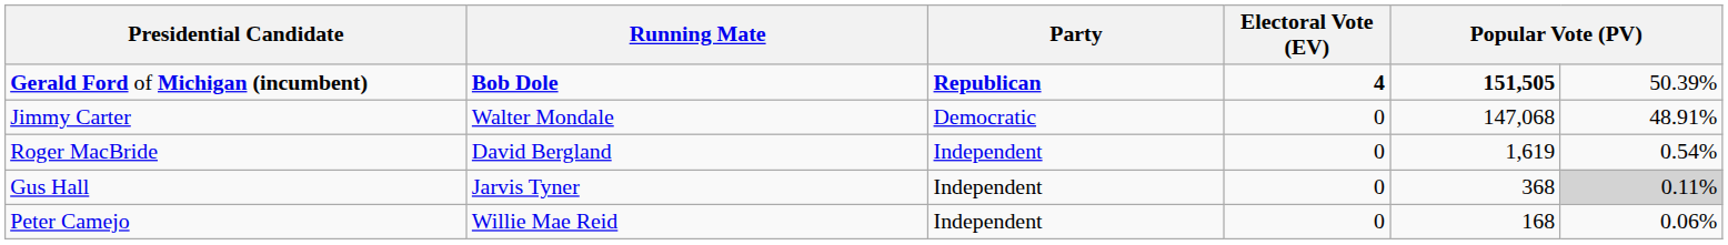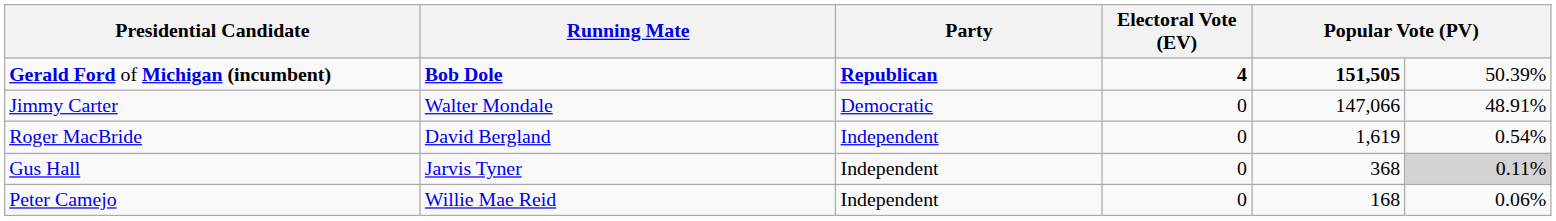Jimmy Carter | column 5: 147,068 -> 147,066
